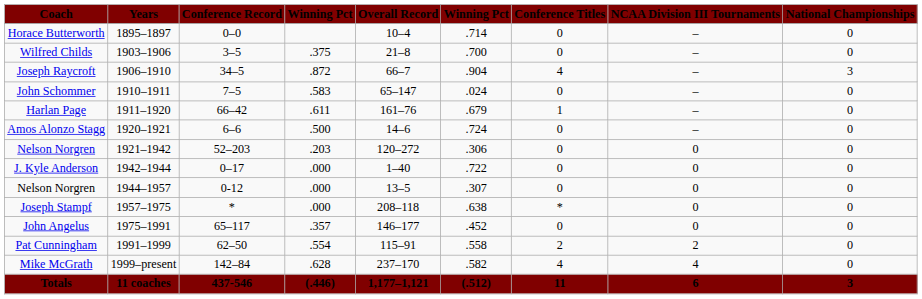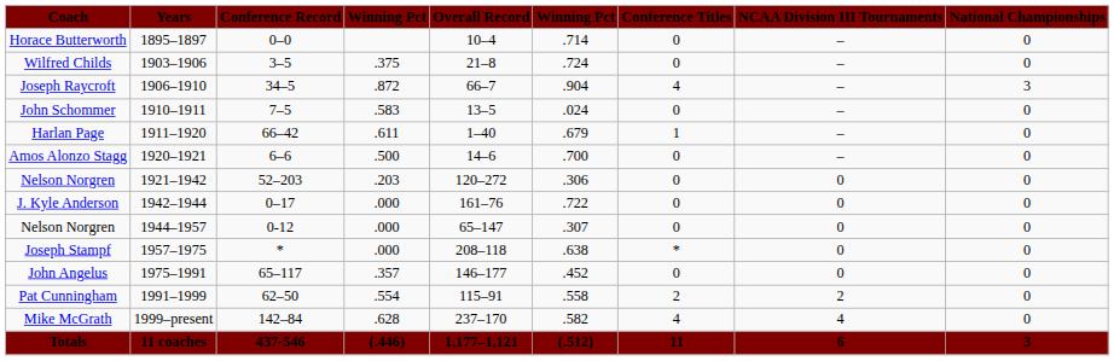Wilfred Childs | column 6: .700 -> .724
John Schommer | Overall Record: 65–147 -> 13–5
Harlan Page | Overall Record: 161–76 -> 1–40
Amos Alonzo Stagg | column 6: .724 -> .700
J. Kyle Anderson | Overall Record: 1–40 -> 161–76
Nelson Norgren / 1944–1957 | Overall Record: 13–5 -> 65–147
